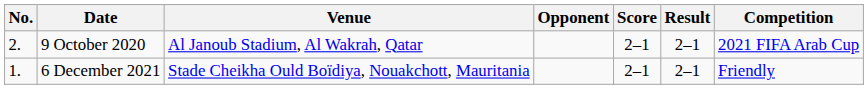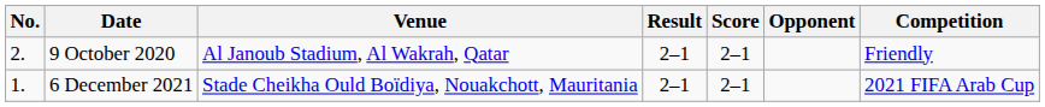columns swapped: Opponent <-> Result
9 October 2020 | Competition: 2021 FIFA Arab Cup -> Friendly
6 December 2021 | Competition: Friendly -> 2021 FIFA Arab Cup
